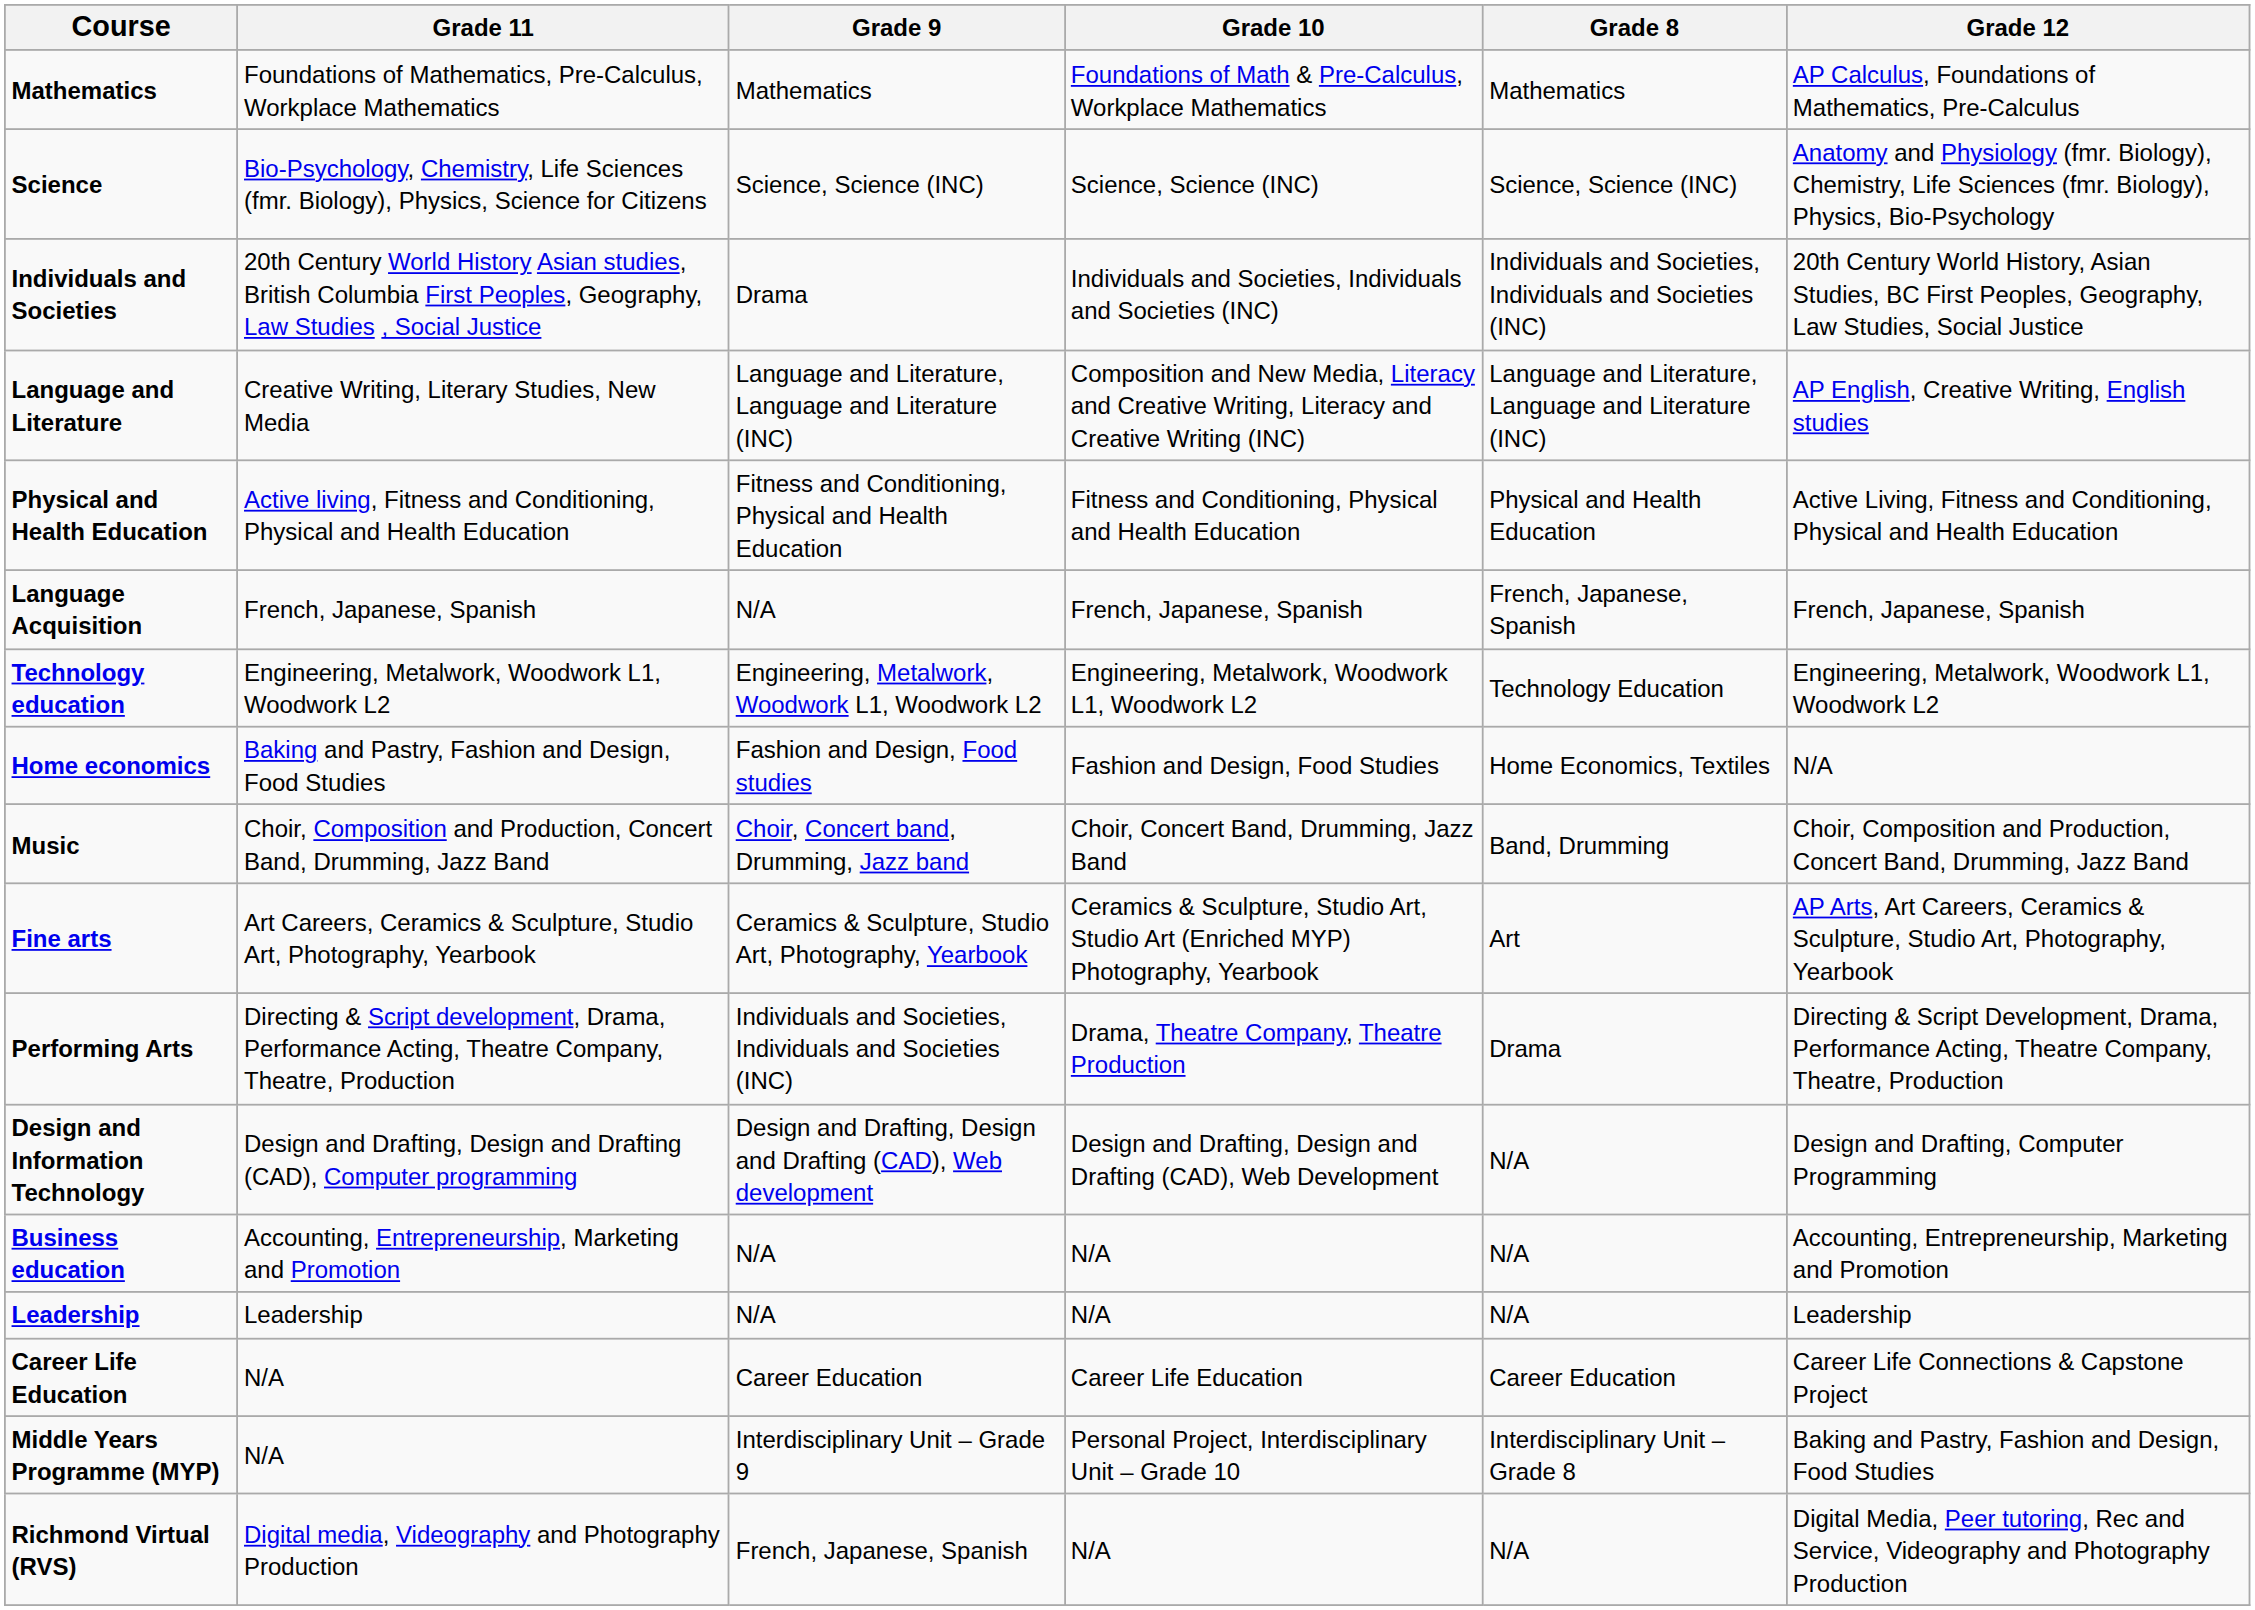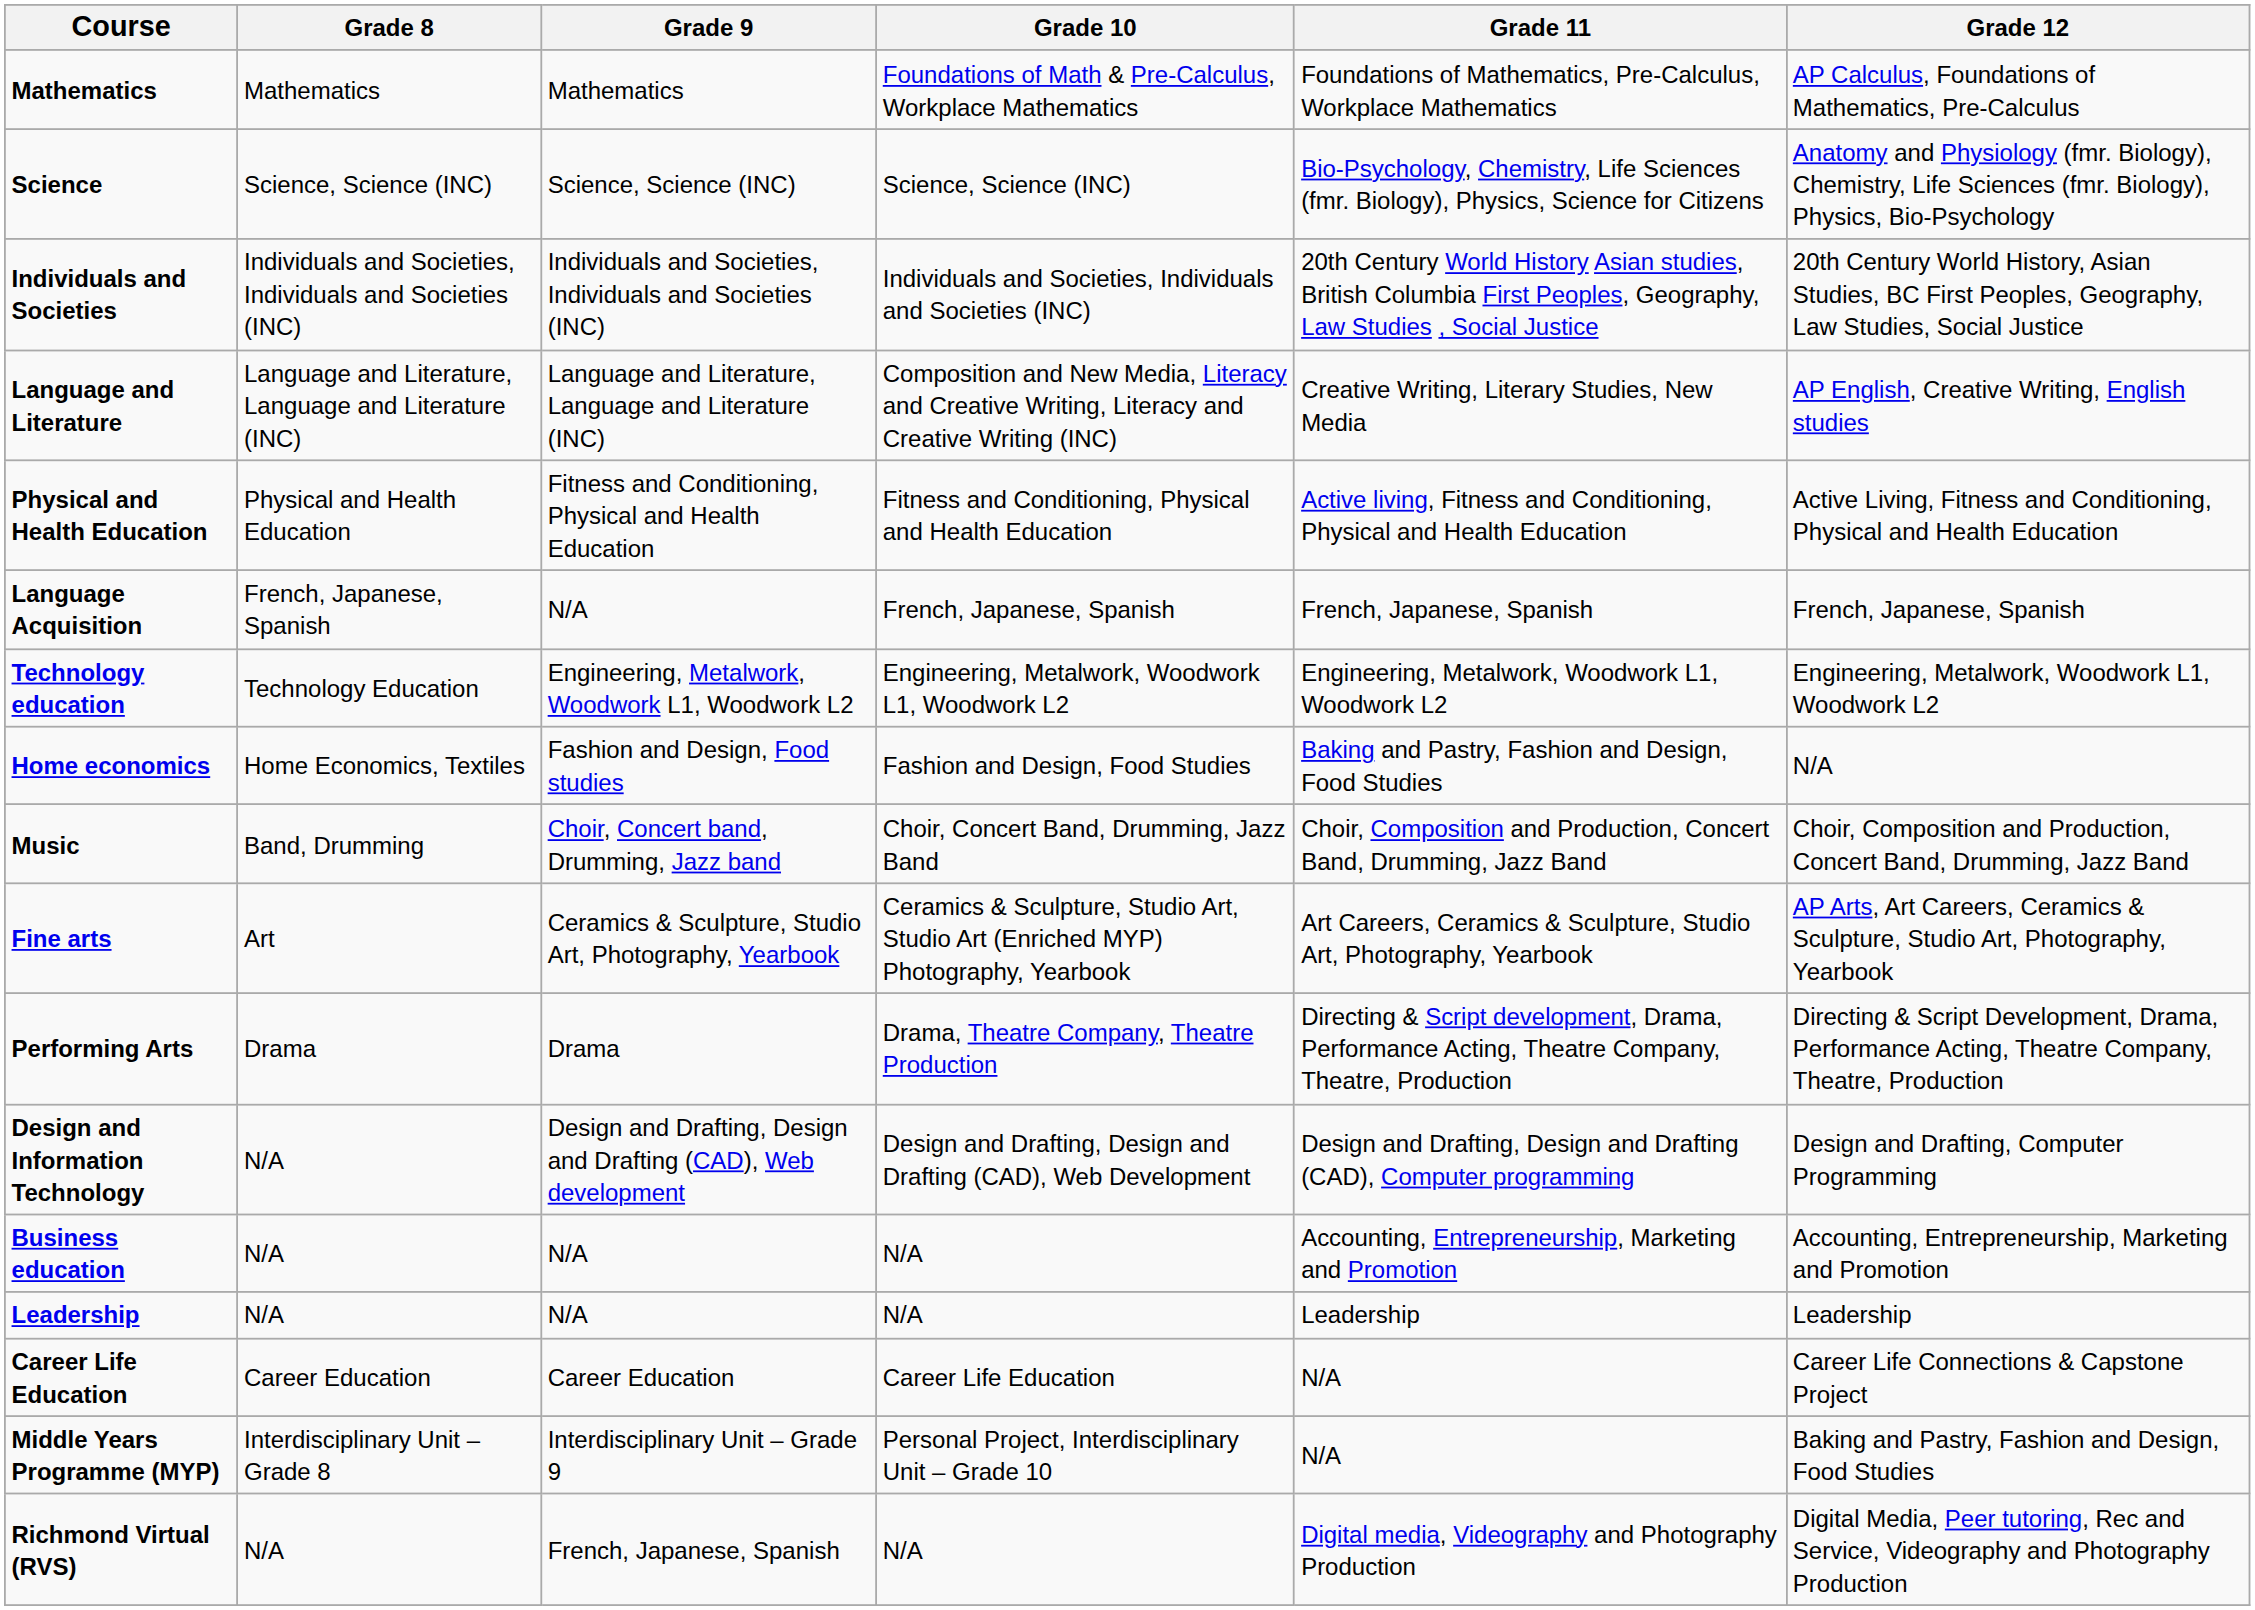columns swapped: Grade 8 <-> Grade 11
Individuals and Societies | Grade 9: Drama -> Individuals and Societies, Individuals and Societies (INC)
Performing Arts | Grade 9: Individuals and Societies, Individuals and Societies (INC) -> Drama
